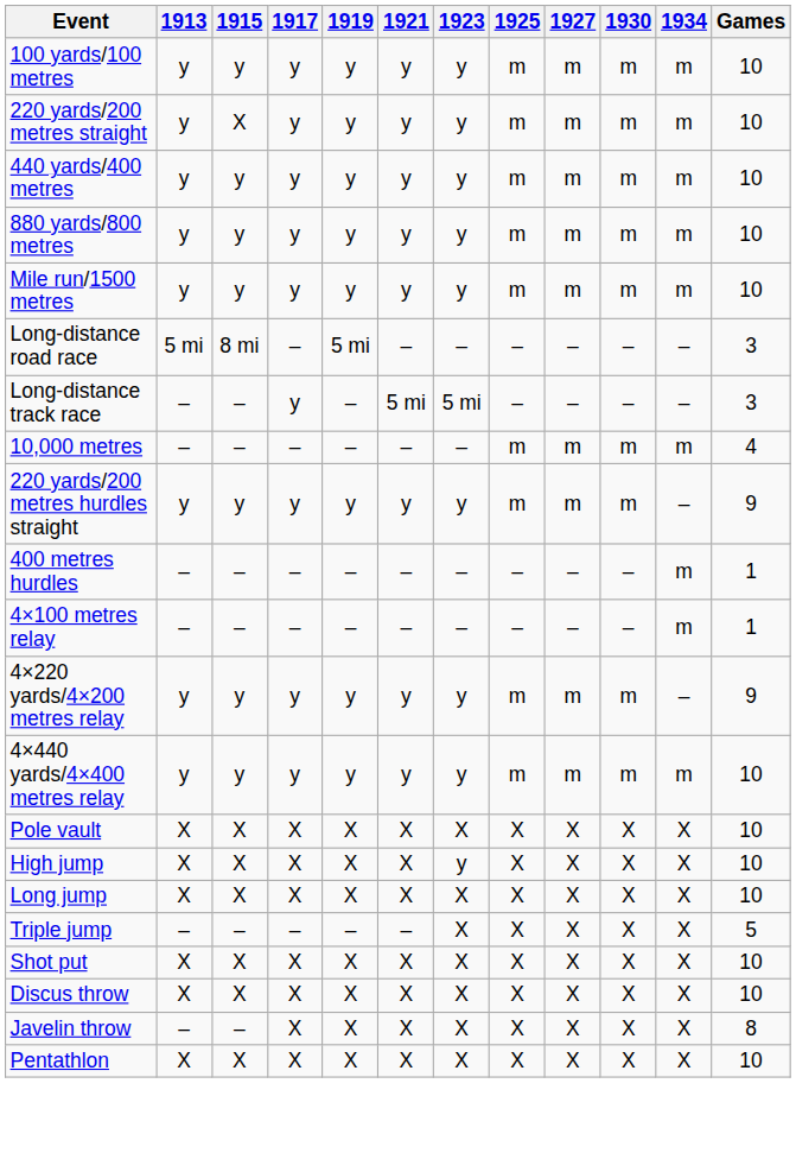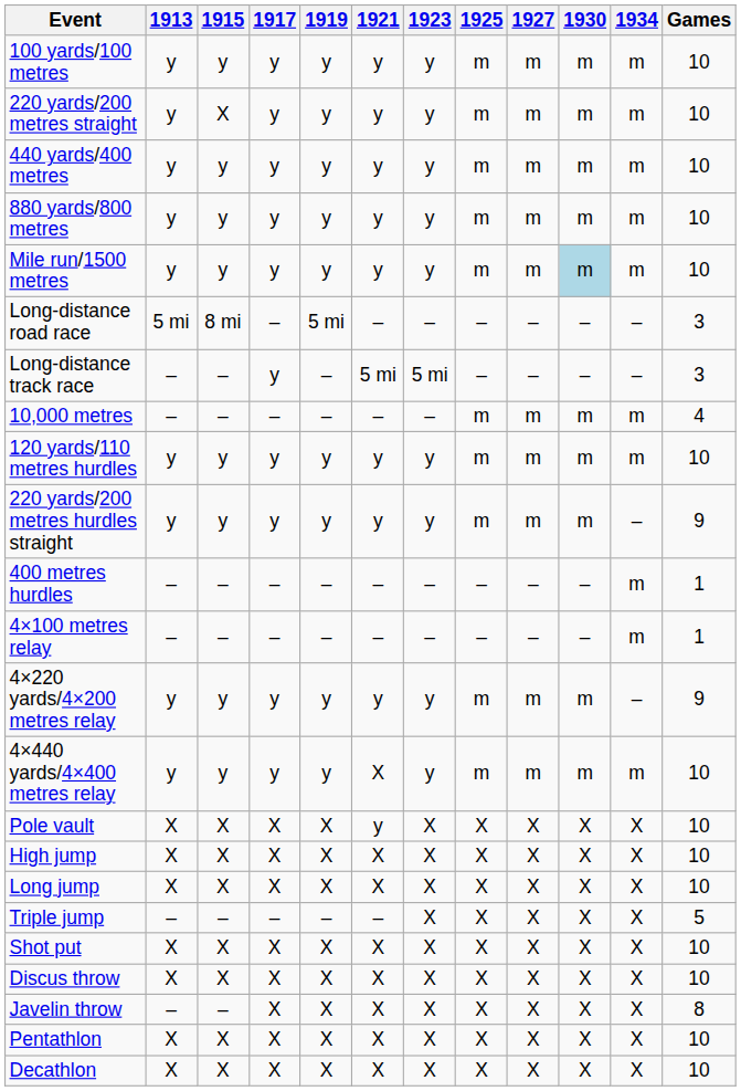Mile run/1500 metres | 1930: no background -> lightblue background
+ row: 120 yards/110 metres hurdles | y | y | y | y | y | y | m | m | m | m | 10
4×440 yards/4×400 metres relay | 1921: y -> X
Pole vault | 1921: X -> y
High jump | 1923: y -> X
+ row: Decathlon | X | X | X | X | X | X | X | X | X | X | 10
